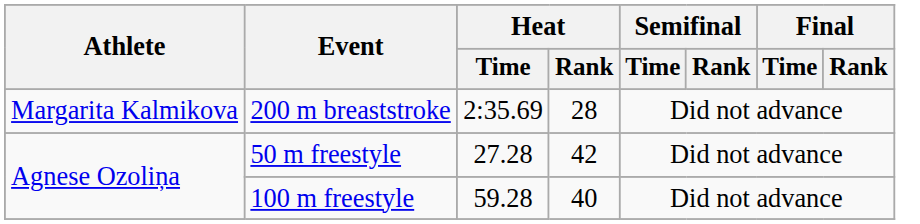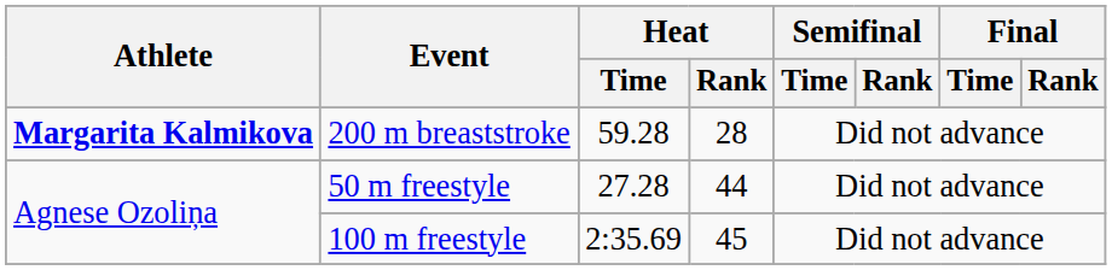200 m breaststroke | Athlete: normal -> bold
200 m breaststroke | Heat / Time: 2:35.69 -> 59.28
50 m freestyle | Heat / Rank: 42 -> 44
100 m freestyle | Heat / Time: 59.28 -> 2:35.69
100 m freestyle | Heat / Rank: 40 -> 45
